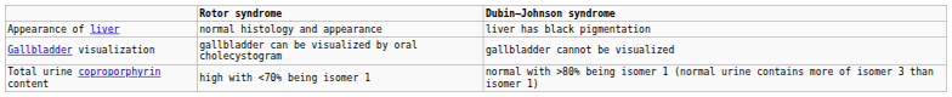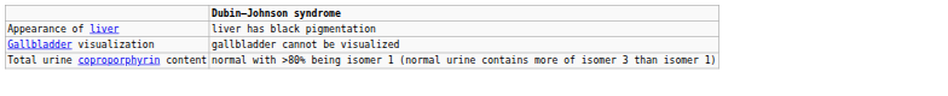- column: Rotor syndrome | normal histology and appearance | gallbladder can be visualized by oral cholecystogram | high with <70% being isomer 1
